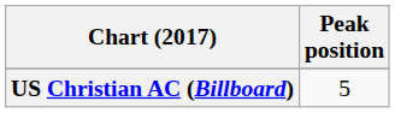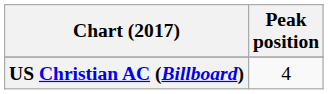US Christian AC (Billboard) | Peak position: 5 -> 4
